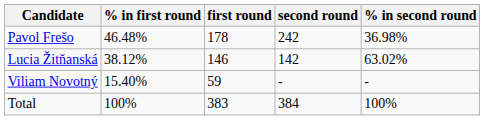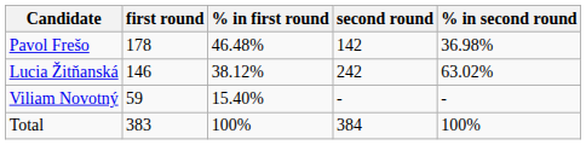columns swapped: first round <-> % in first round
Pavol Frešo | second round: 242 -> 142
Lucia Žitňanská | second round: 142 -> 242
